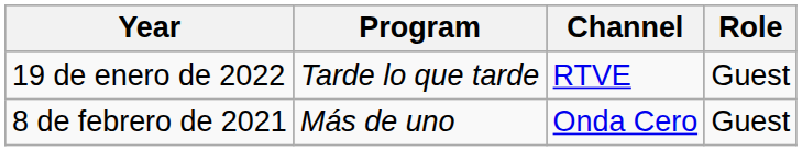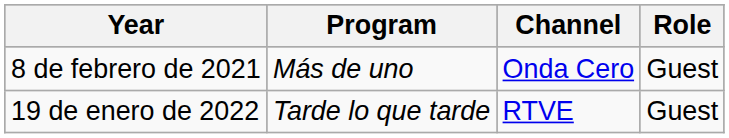rows swapped: 8 de febrero de 2021 <-> 19 de enero de 2022
